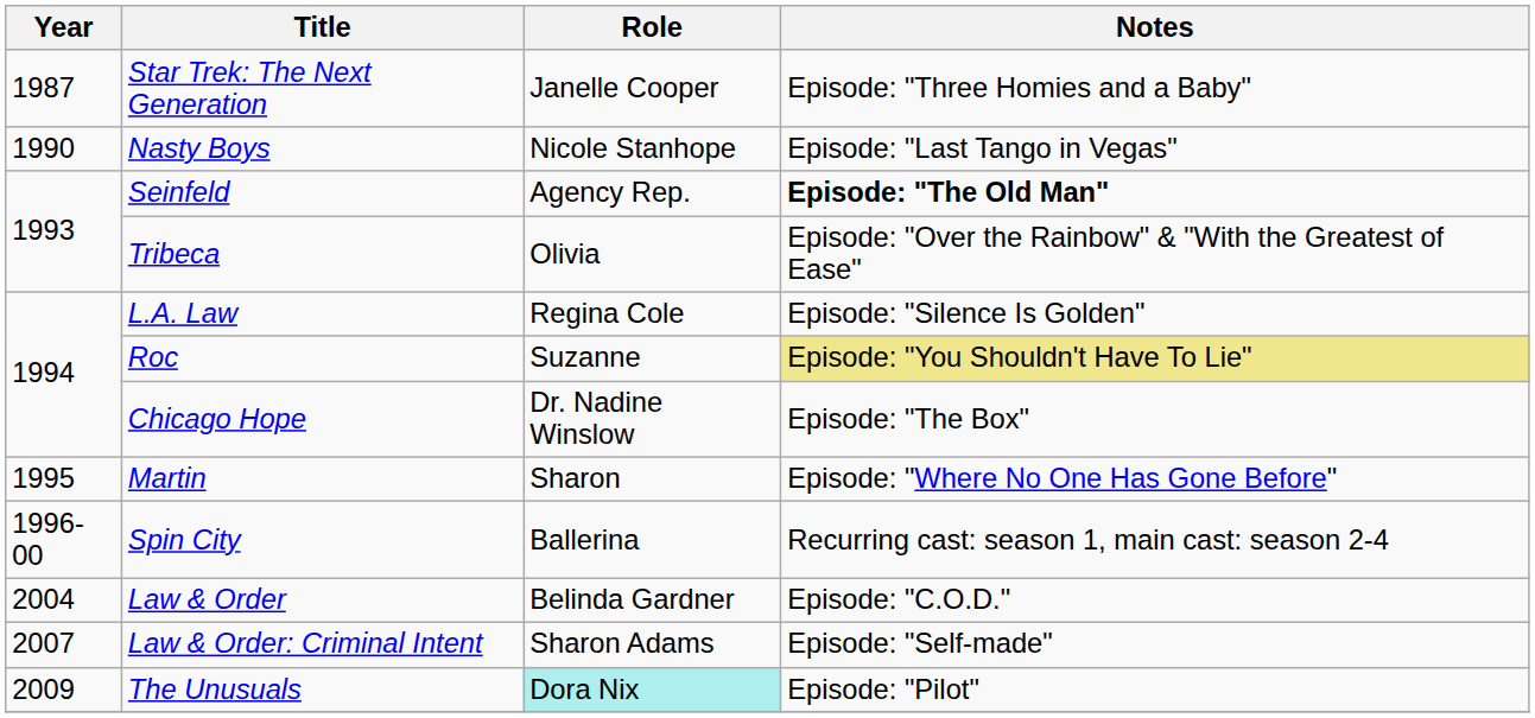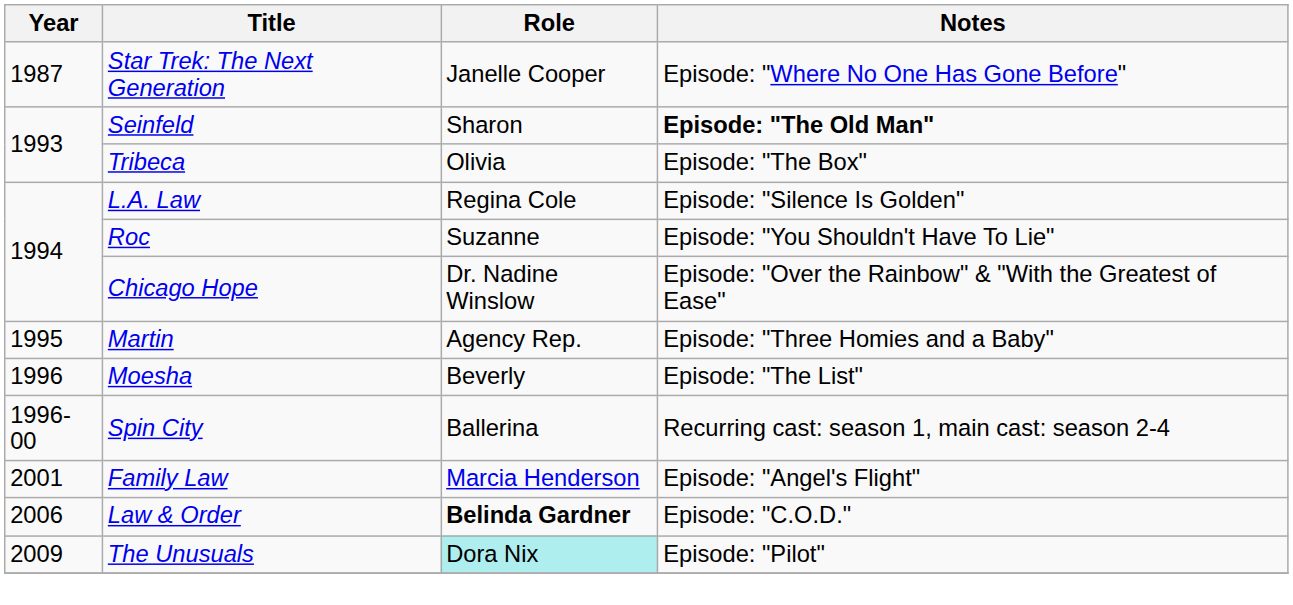Star Trek: The Next Generation | Notes: Episode: "Three Homies and a Baby" -> Episode: "Where No One Has Gone Before"
- row: 1990 | Nasty Boys | Nicole Stanhope | Episode: "Last Tango in Vegas"
Seinfeld | Role: Agency Rep. -> Sharon
Tribeca | Notes: Episode: "Over the Rainbow" & "With the Greatest of Ease" -> Episode: "The Box"
Roc | Notes: khaki background -> no background
Chicago Hope | Notes: Episode: "The Box" -> Episode: "Over the Rainbow" & "With the Greatest of Ease"
Martin | Role: Sharon -> Agency Rep.
Martin | Notes: Episode: "Where No One Has Gone Before" -> Episode: "Three Homies and a Baby"
+ row: 1996 | Moesha | Beverly | Episode: "The List"
+ row: 2001 | Family Law | Marcia Henderson | Episode: "Angel's Flight"
Law & Order | Year: 2004 -> 2006
Law & Order | Role: normal -> bold
- row: 2007 | Law & Order: Criminal Intent | Sharon Adams | Episode: "Self-made"
